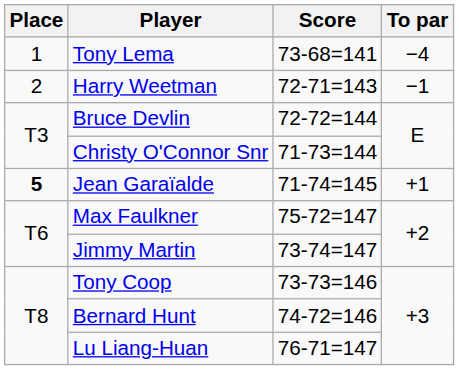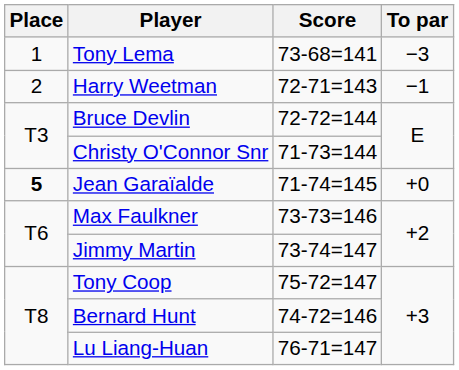Tony Lema | To par: −4 -> −3
Jean Garaïalde | To par: +1 -> +0
Max Faulkner | Score: 75-72=147 -> 73-73=146
Tony Coop | Score: 73-73=146 -> 75-72=147
